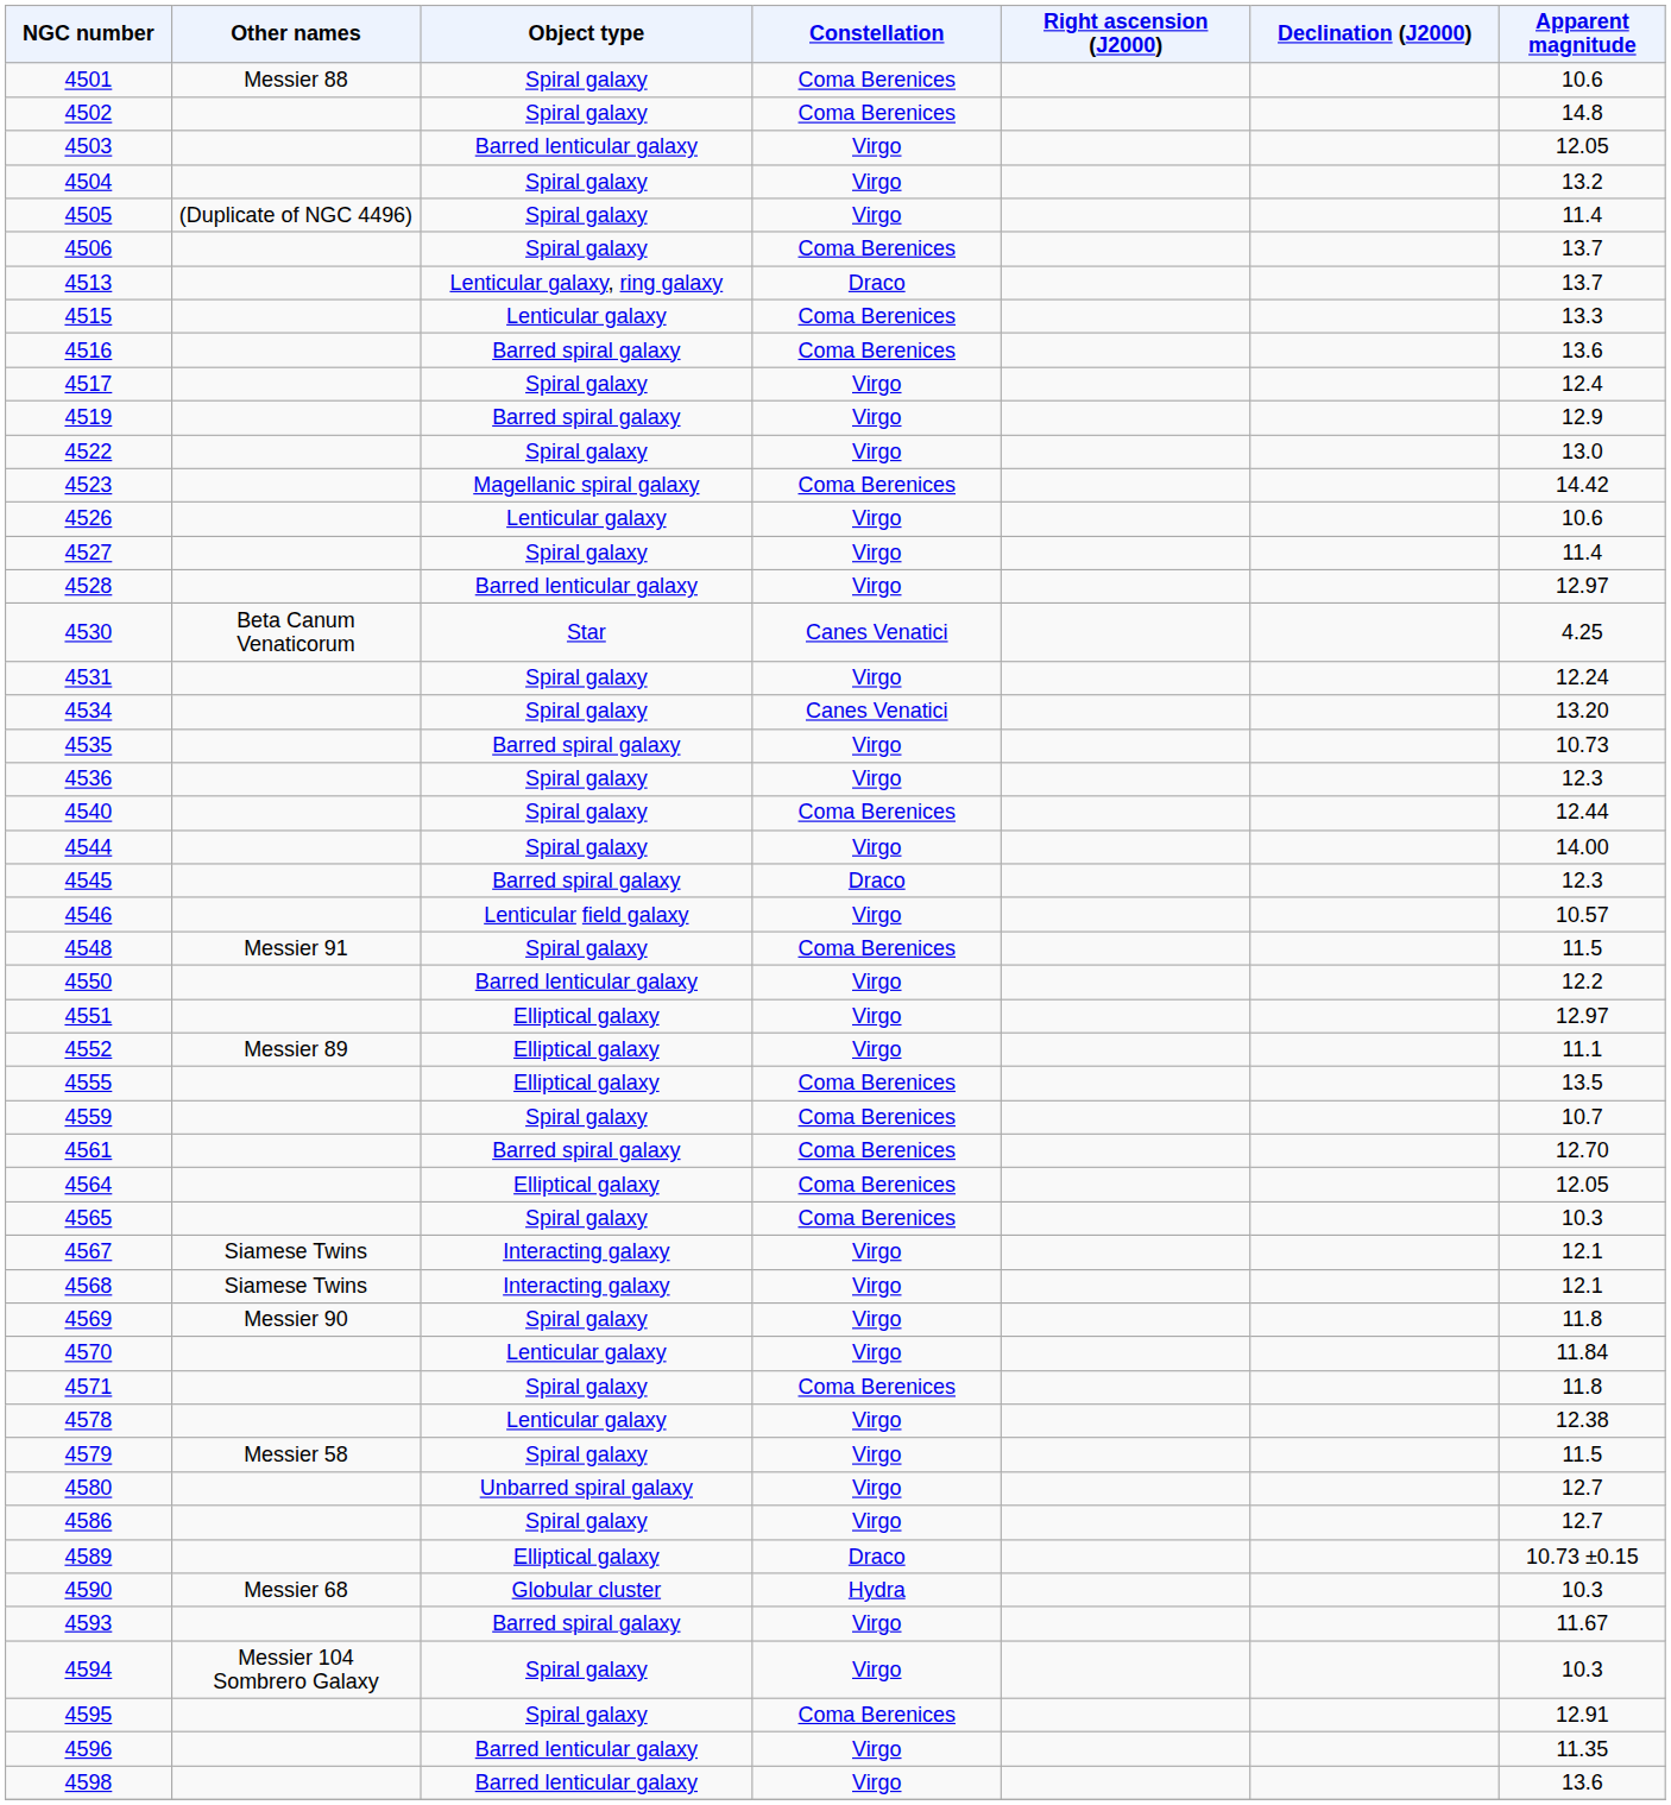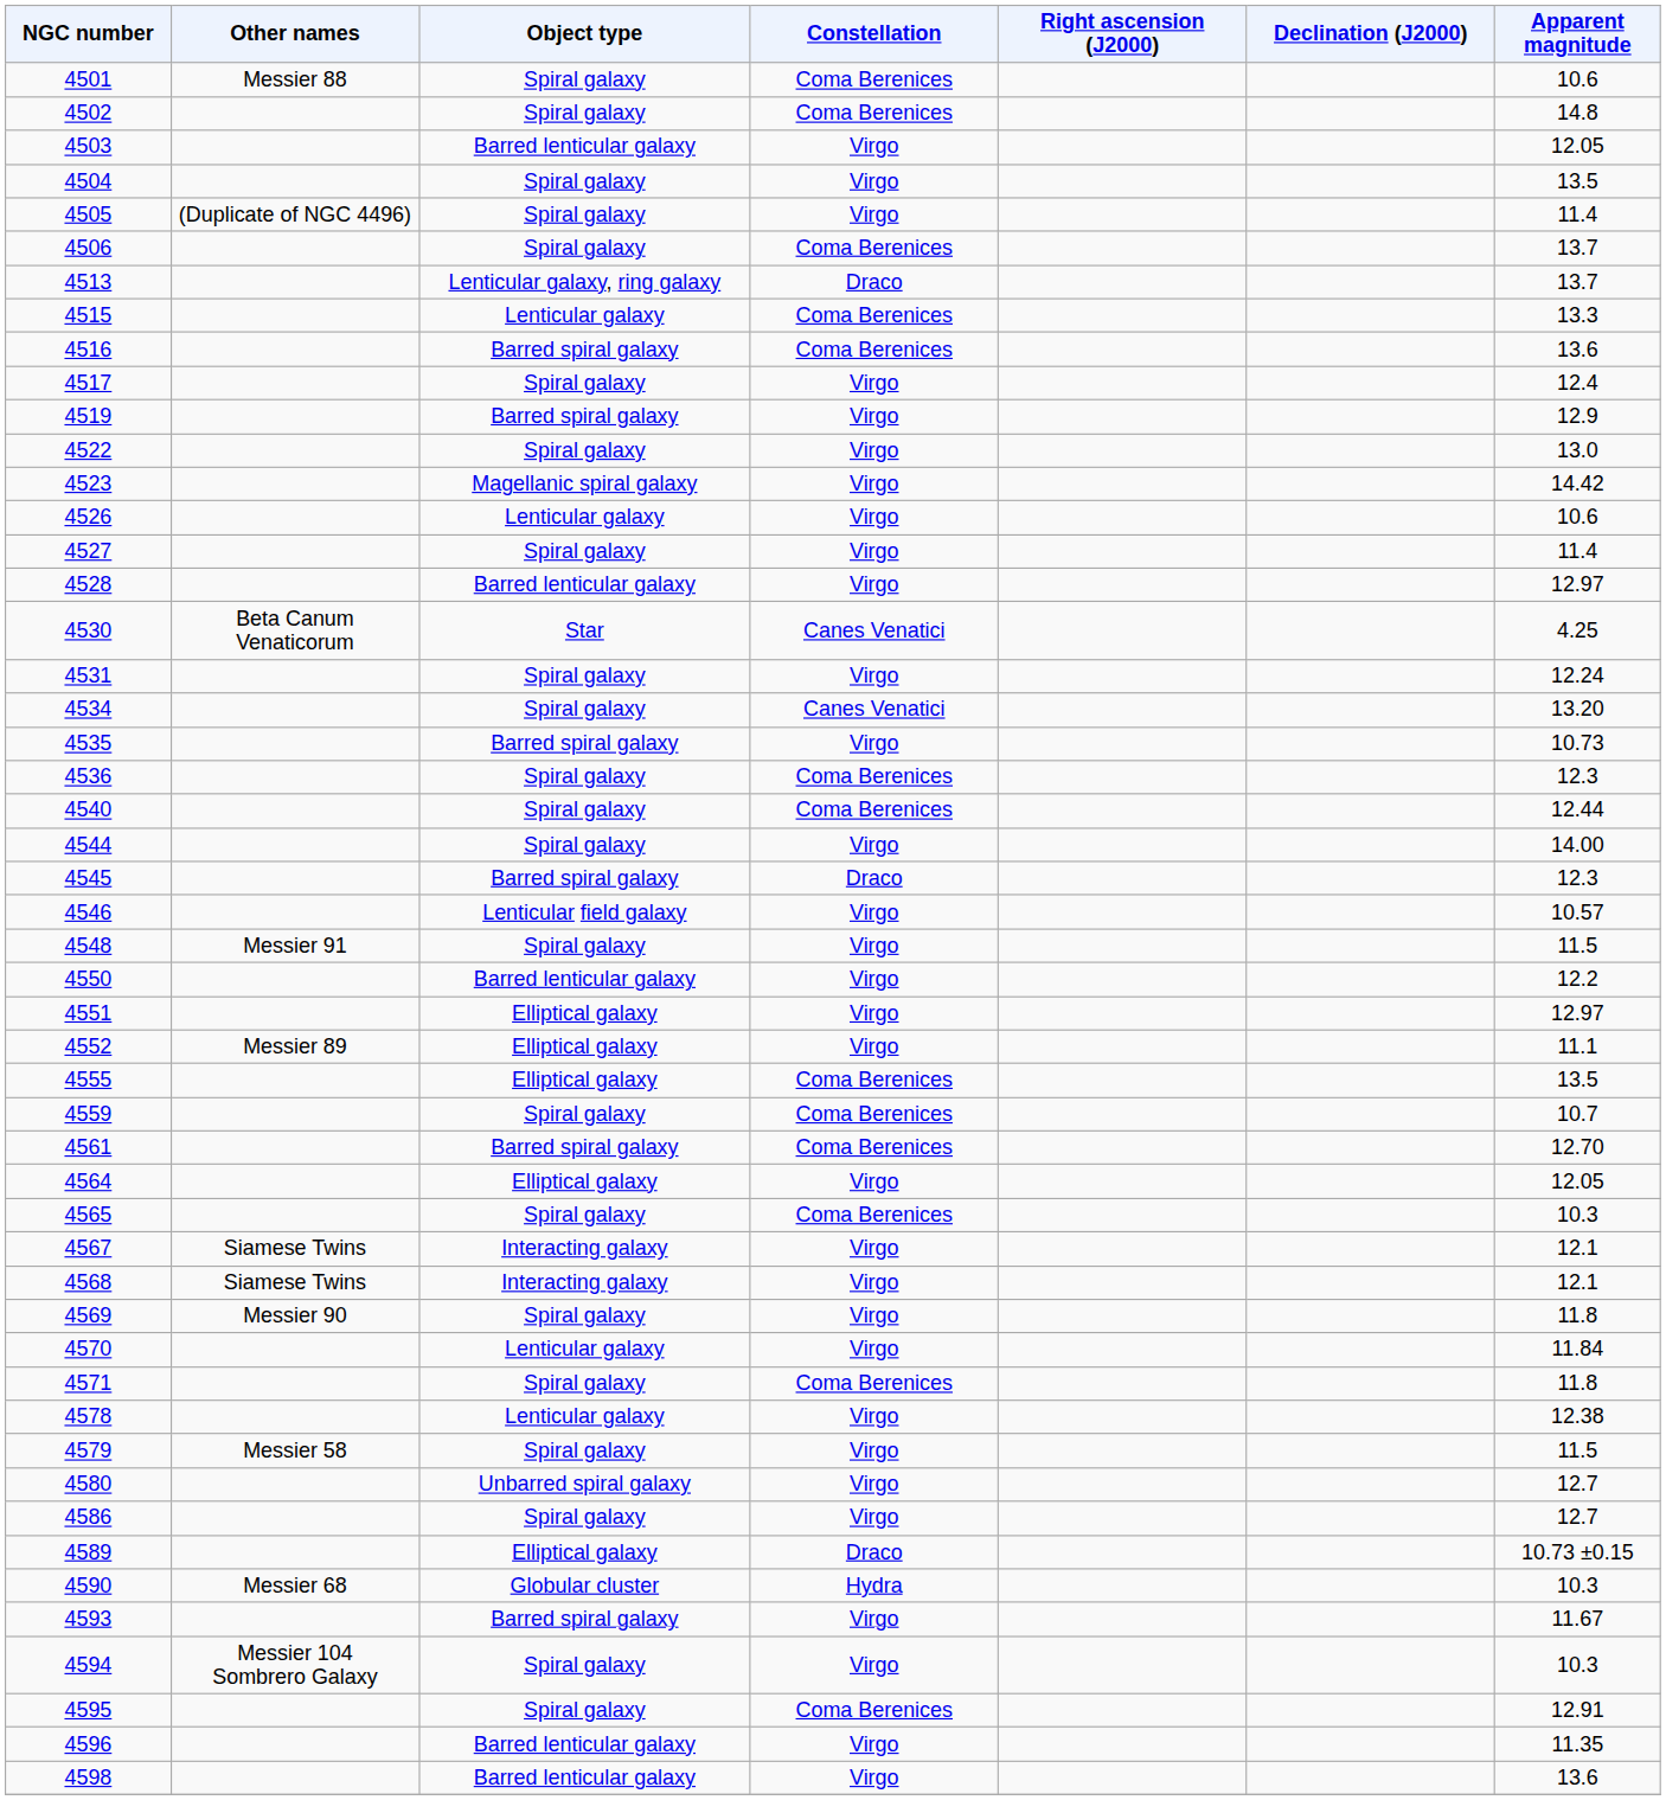4504 | Apparent magnitude: 13.2 -> 13.5
4523 | Constellation: Coma Berenices -> Virgo
4536 | Constellation: Virgo -> Coma Berenices
4548 | Constellation: Coma Berenices -> Virgo
4564 | Constellation: Coma Berenices -> Virgo
